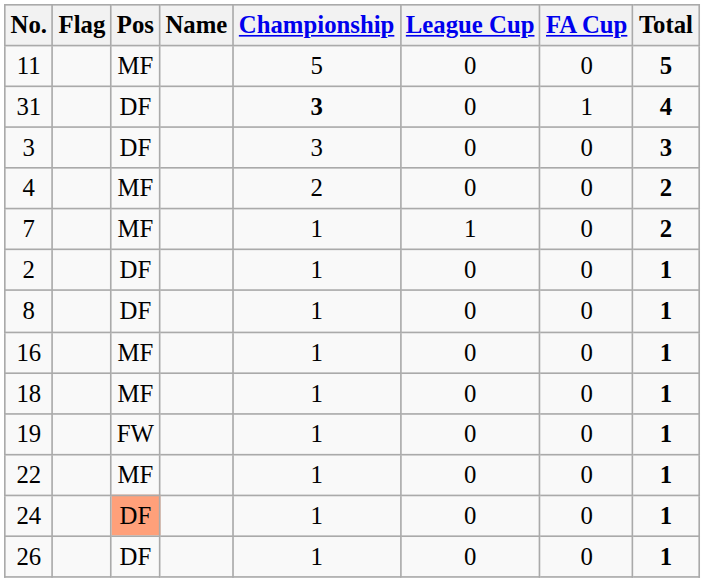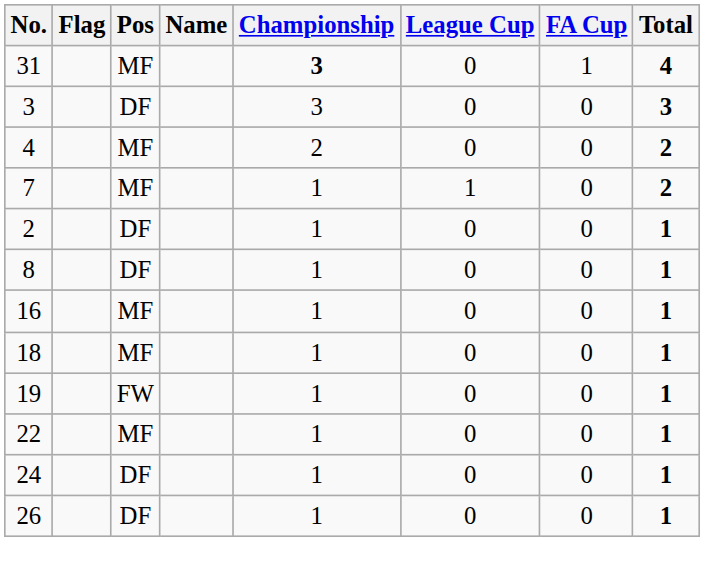- row: 11 | MF | 5 | 0 | 0 | 5
31 | Pos: DF -> MF
24 | Pos: lightsalmon background -> no background
